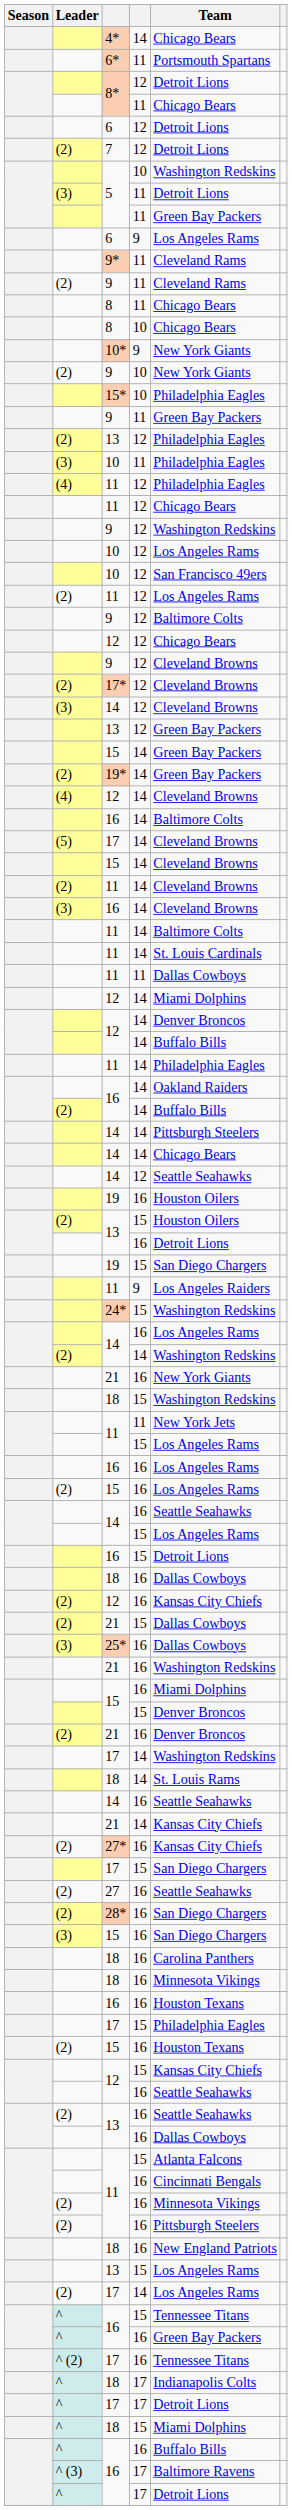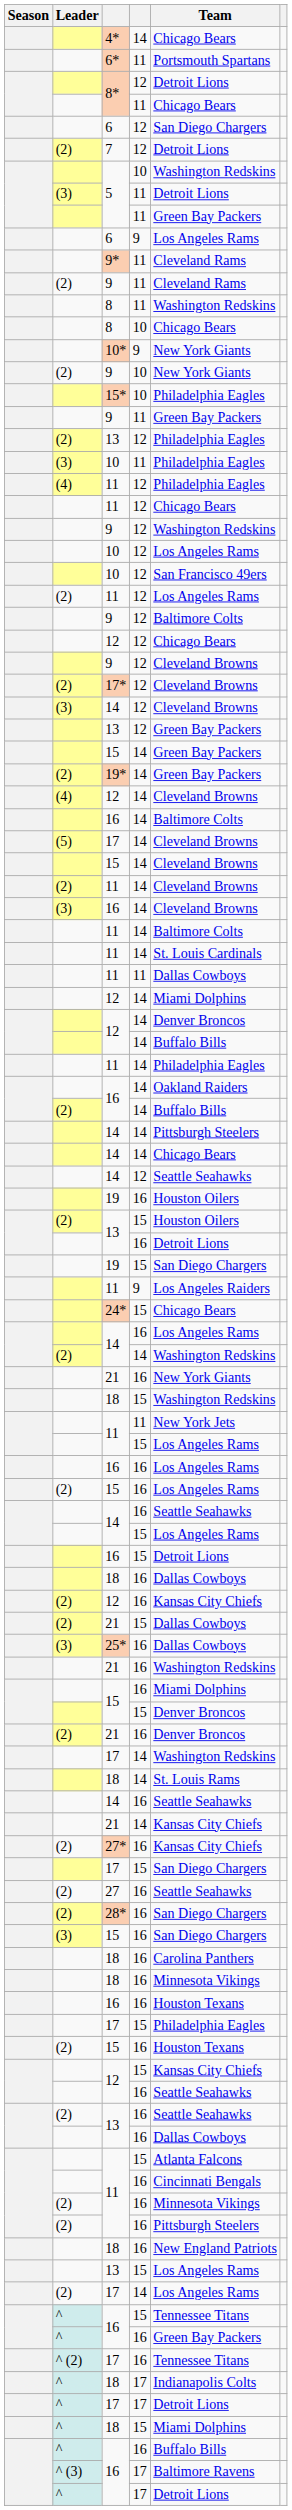6 / 12 | Team: Detroit Lions -> San Diego Chargers
8 / 11 | Team: Chicago Bears -> Washington Redskins
24* | Team: Washington Redskins -> Chicago Bears
